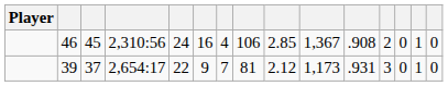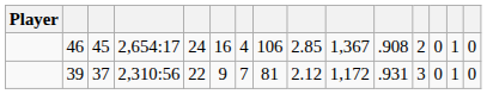46 | column 4: 2,310:56 -> 2,654:17
39 | column 4: 2,654:17 -> 2,310:56
39 | column 10: 1,173 -> 1,172
